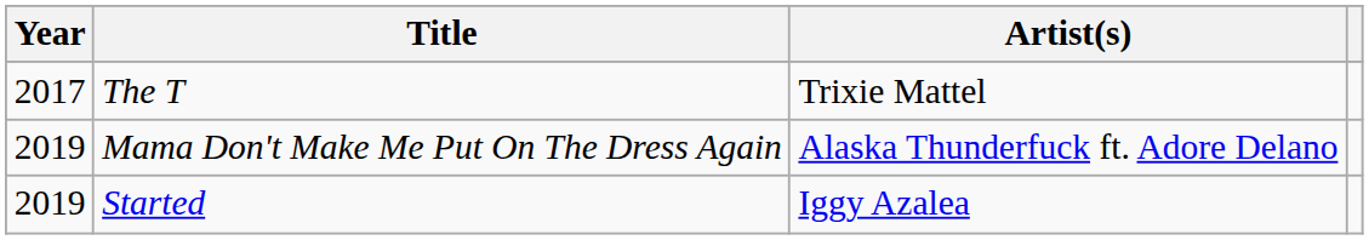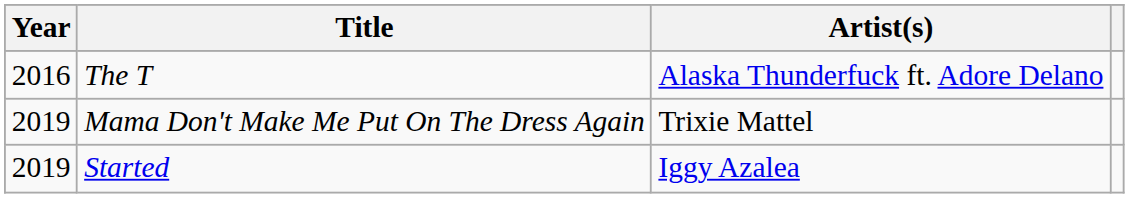The T | Year: 2017 -> 2016
The T | Artist(s): Trixie Mattel -> Alaska Thunderfuck ft. Adore Delano
Mama Don't Make Me Put On The Dress Again | Artist(s): Alaska Thunderfuck ft. Adore Delano -> Trixie Mattel
